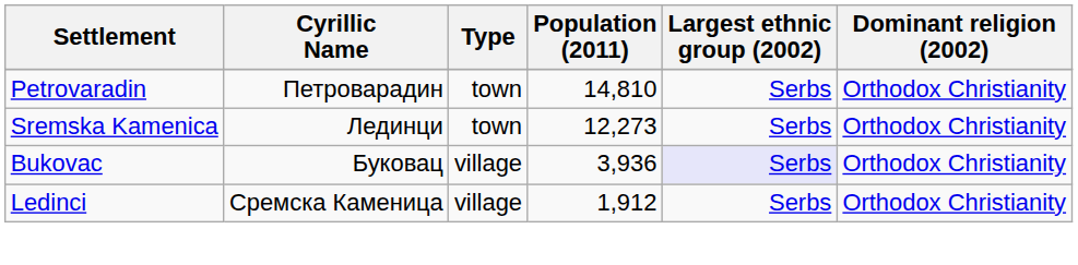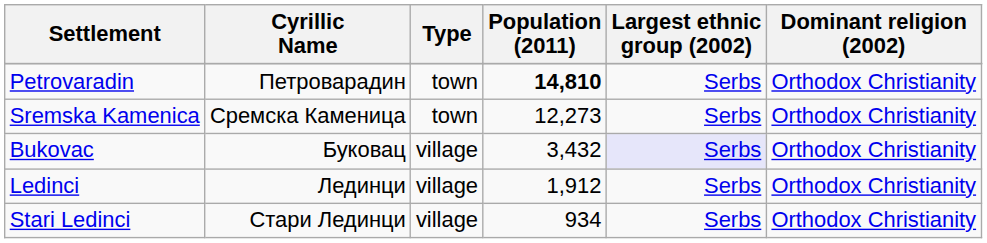Petrovaradin | Population (2011): normal -> bold
Sremska Kamenica | Cyrillic Name: Лединци -> Сремска Каменица
Bukovac | Population (2011): 3,936 -> 3,432
Ledinci | Cyrillic Name: Сремска Каменица -> Лединци
+ row: Stari Ledinci | Стари Лединци | village | 934 | Serbs | Orthodox Christianity
